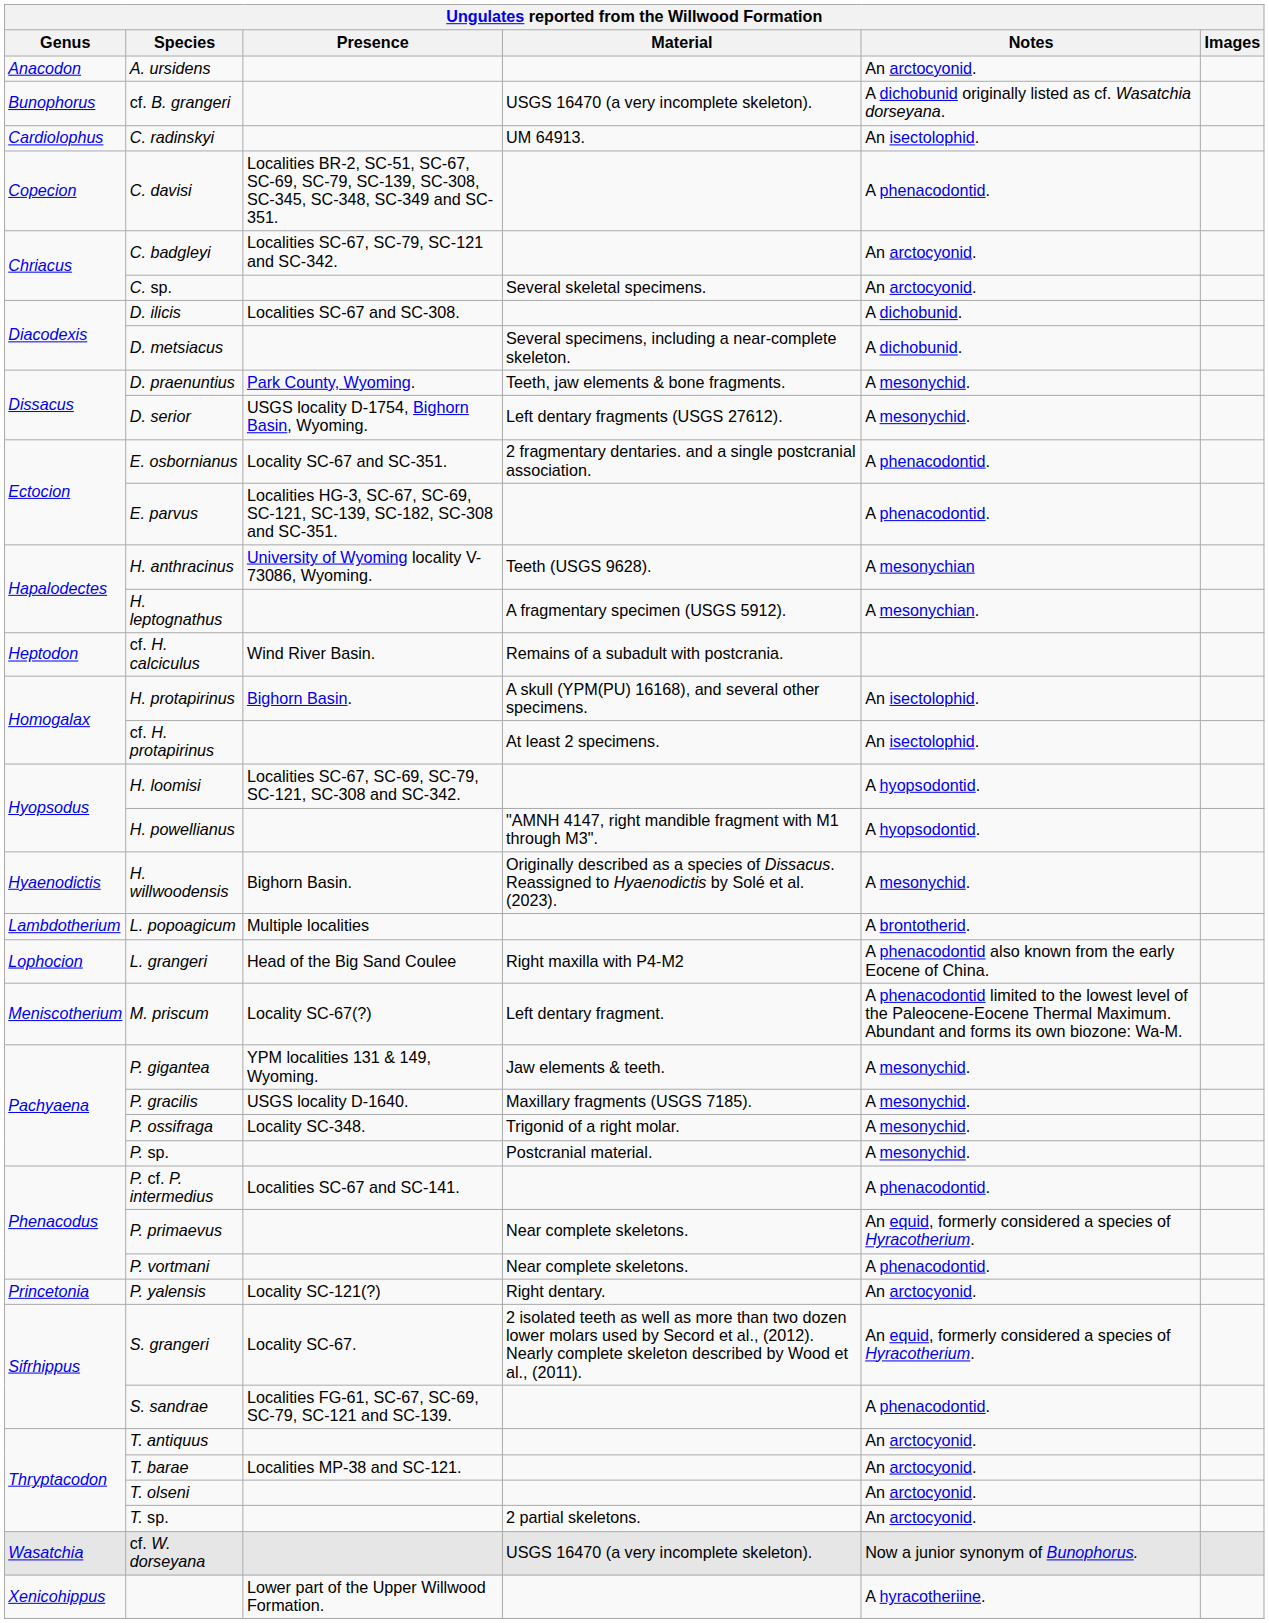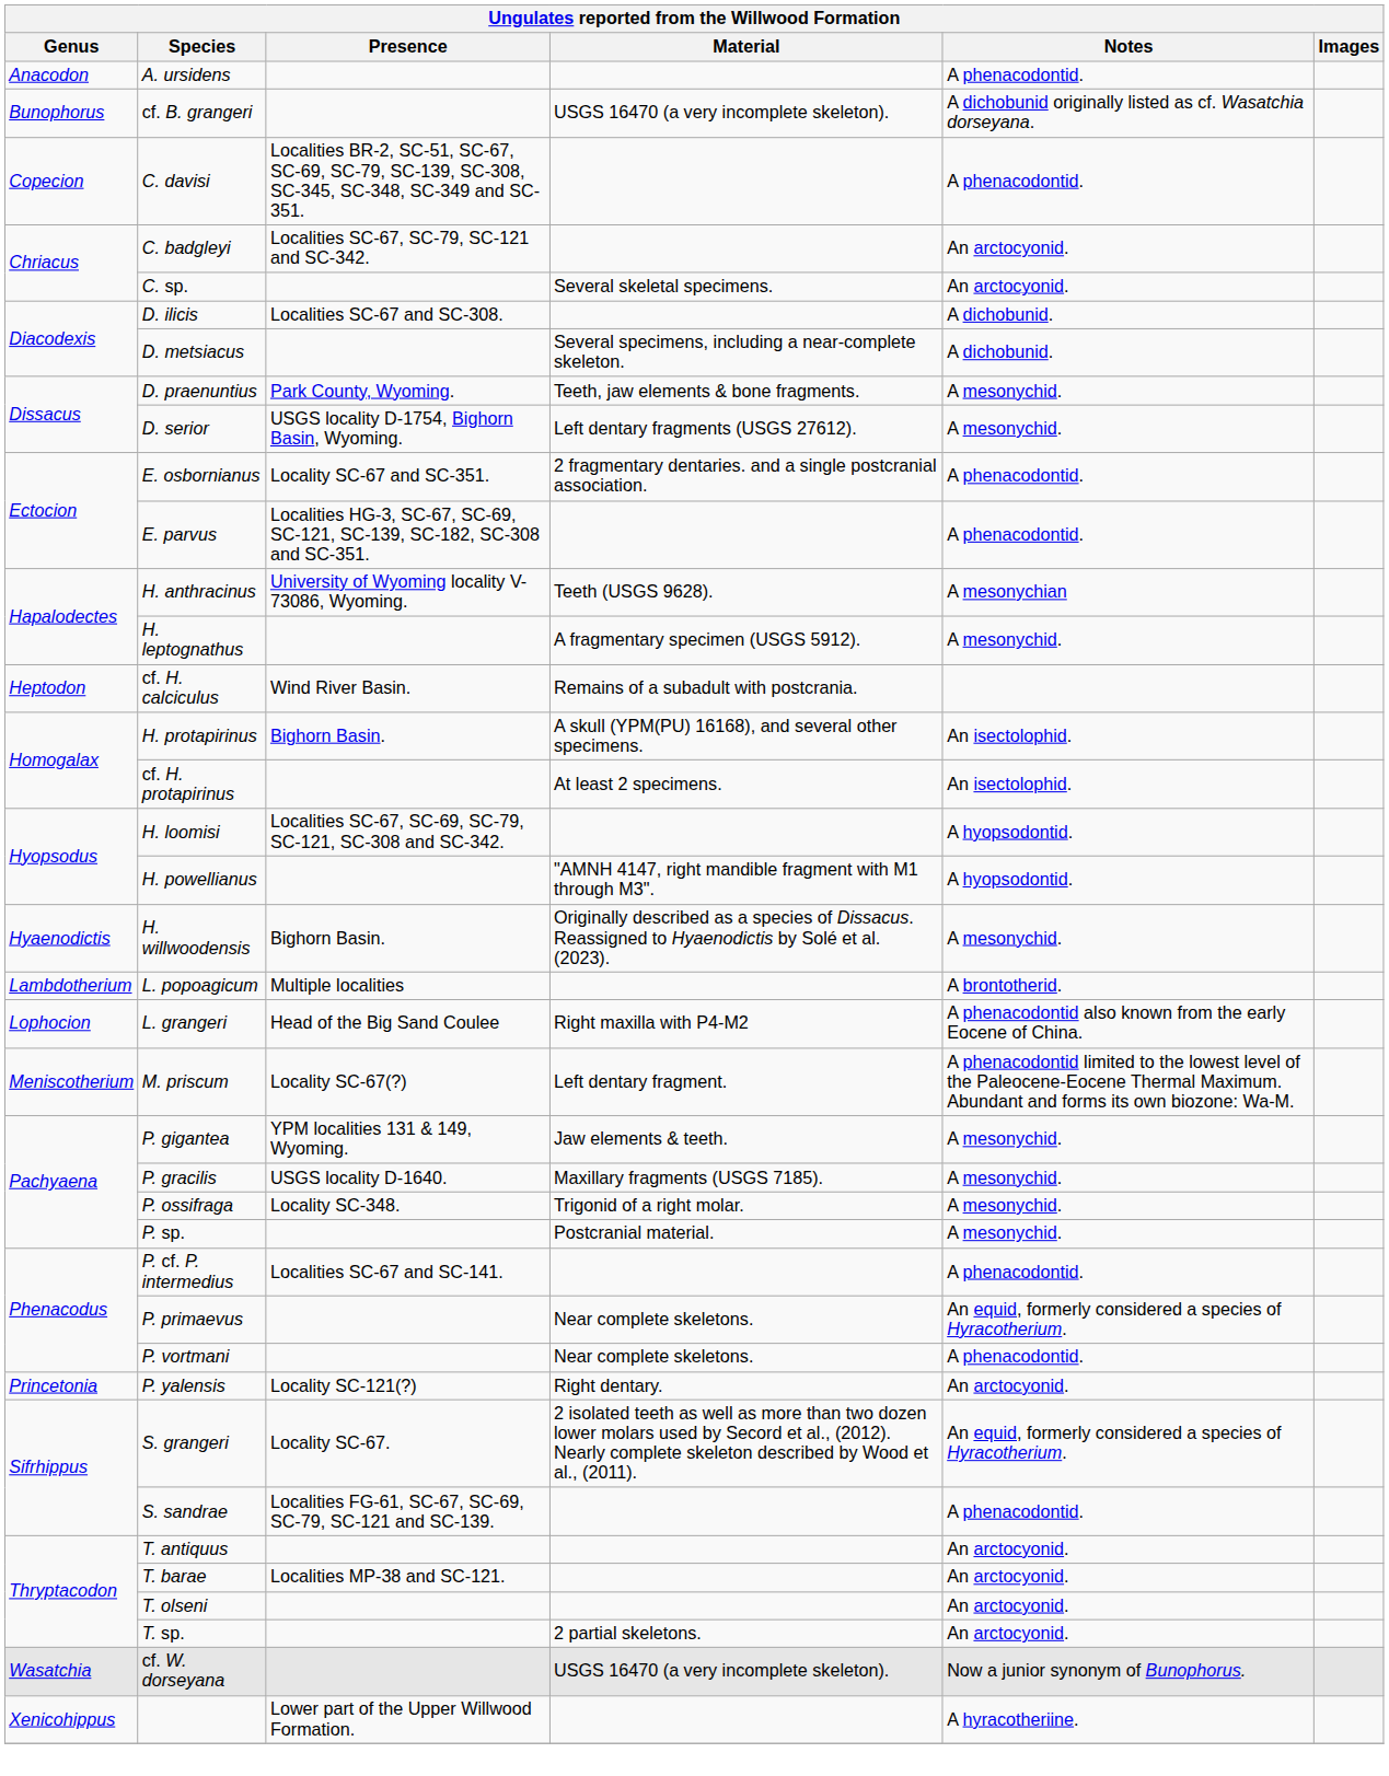A. ursidens | Notes: An arctocyonid. -> A phenacodontid.
- row: Cardiolophus | C. radinskyi | UM 64913. | An isectolophid.
H. leptognathus | Notes: A mesonychian. -> A mesonychid.
